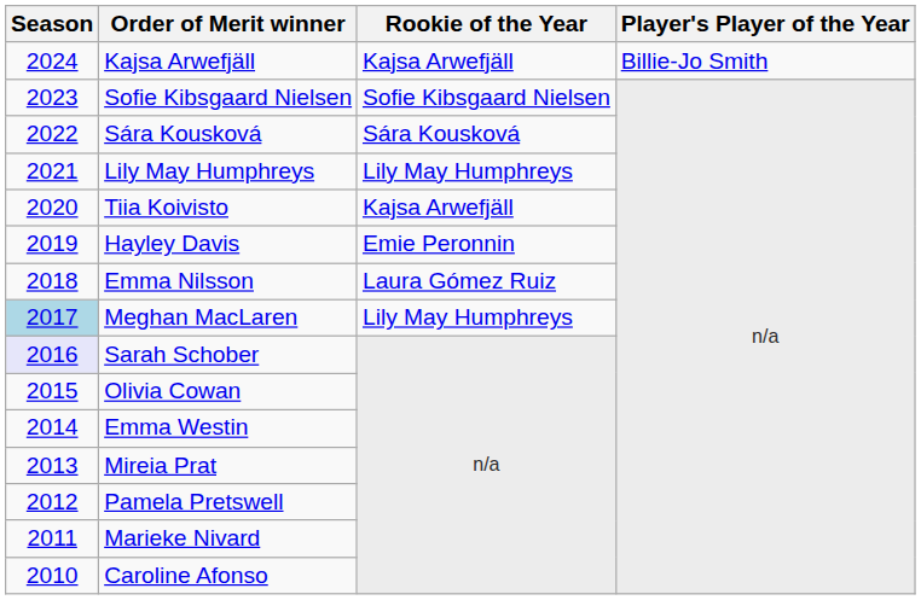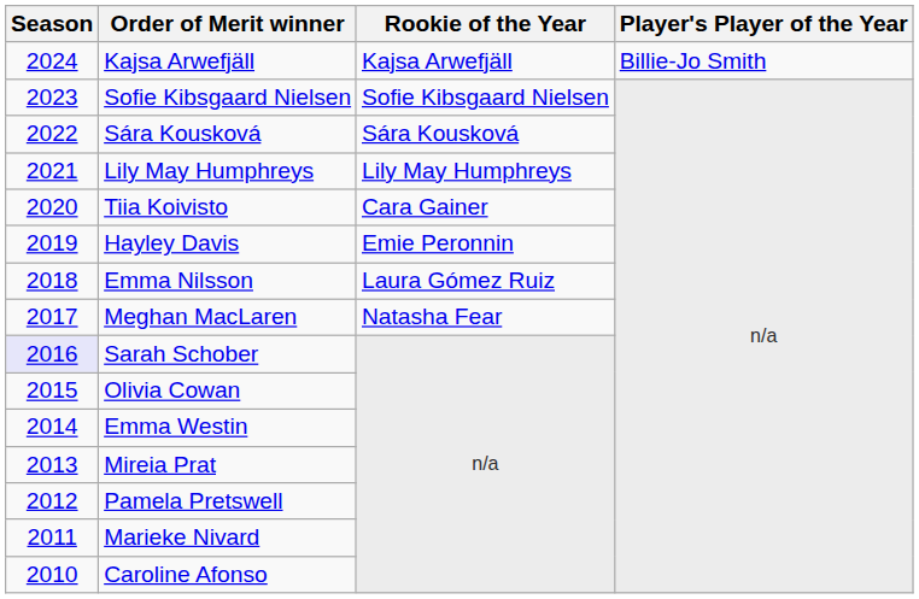Tiia Koivisto | Rookie of the Year: Kajsa Arwefjäll -> Cara Gainer
Meghan MacLaren | Season: lightblue background -> no background
Meghan MacLaren | Rookie of the Year: Lily May Humphreys -> Natasha Fear
